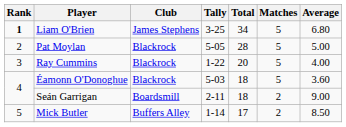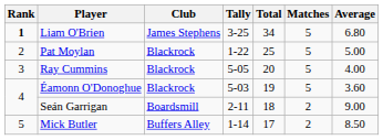Pat Moylan | Tally: 5-05 -> 1-22
Pat Moylan | Total: 28 -> 25
Ray Cummins | Tally: 1-22 -> 5-05
Éamonn O'Donoghue | Total: 18 -> 19
